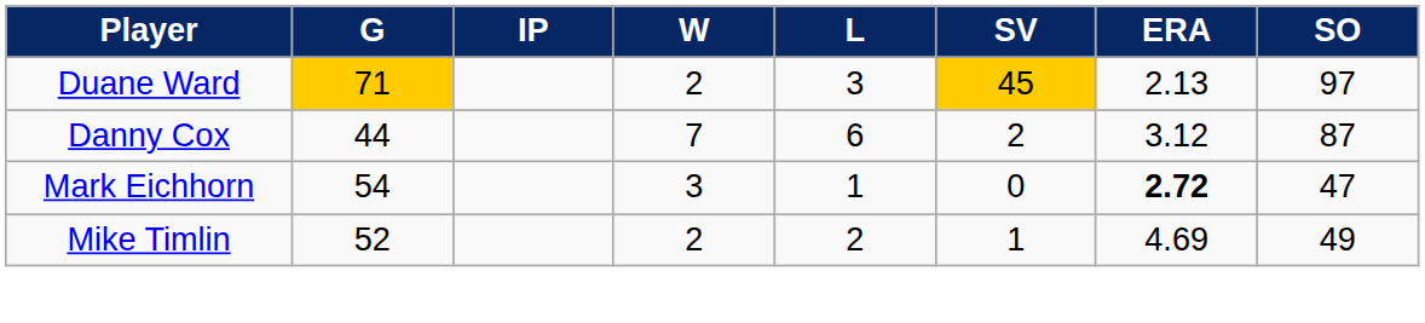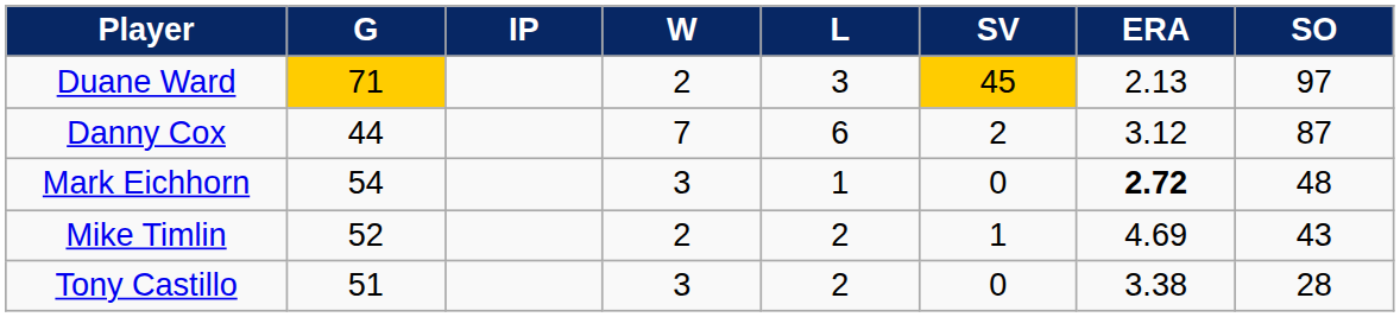Mark Eichhorn | SO: 47 -> 48
Mike Timlin | SO: 49 -> 43
+ row: Tony Castillo | 51 | 3 | 2 | 0 | 3.38 | 28
